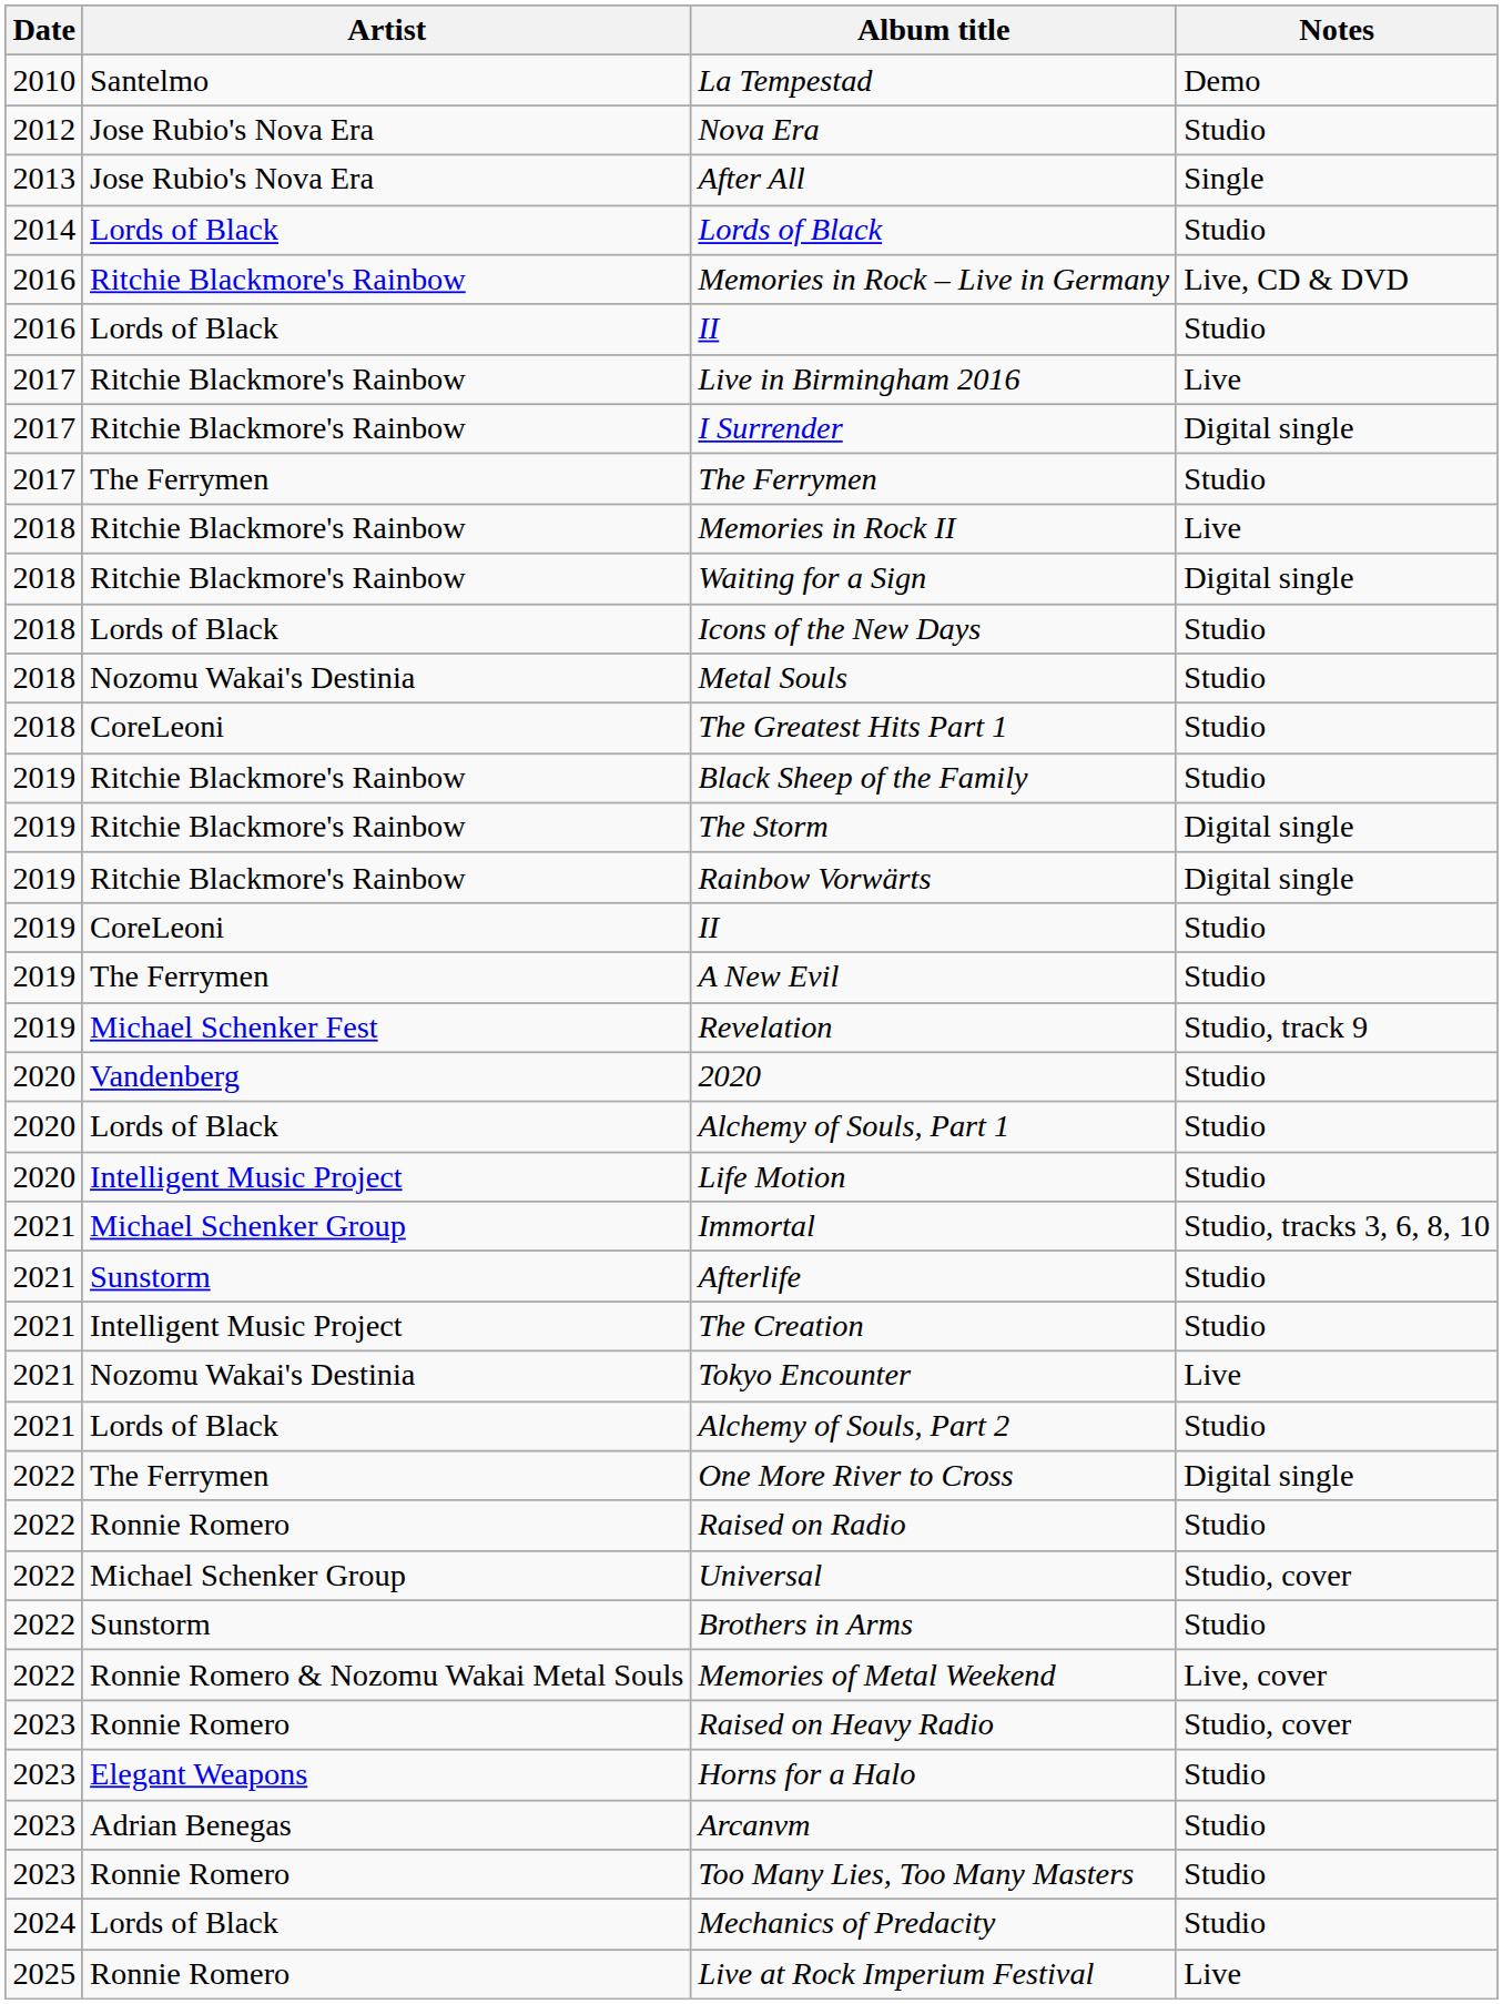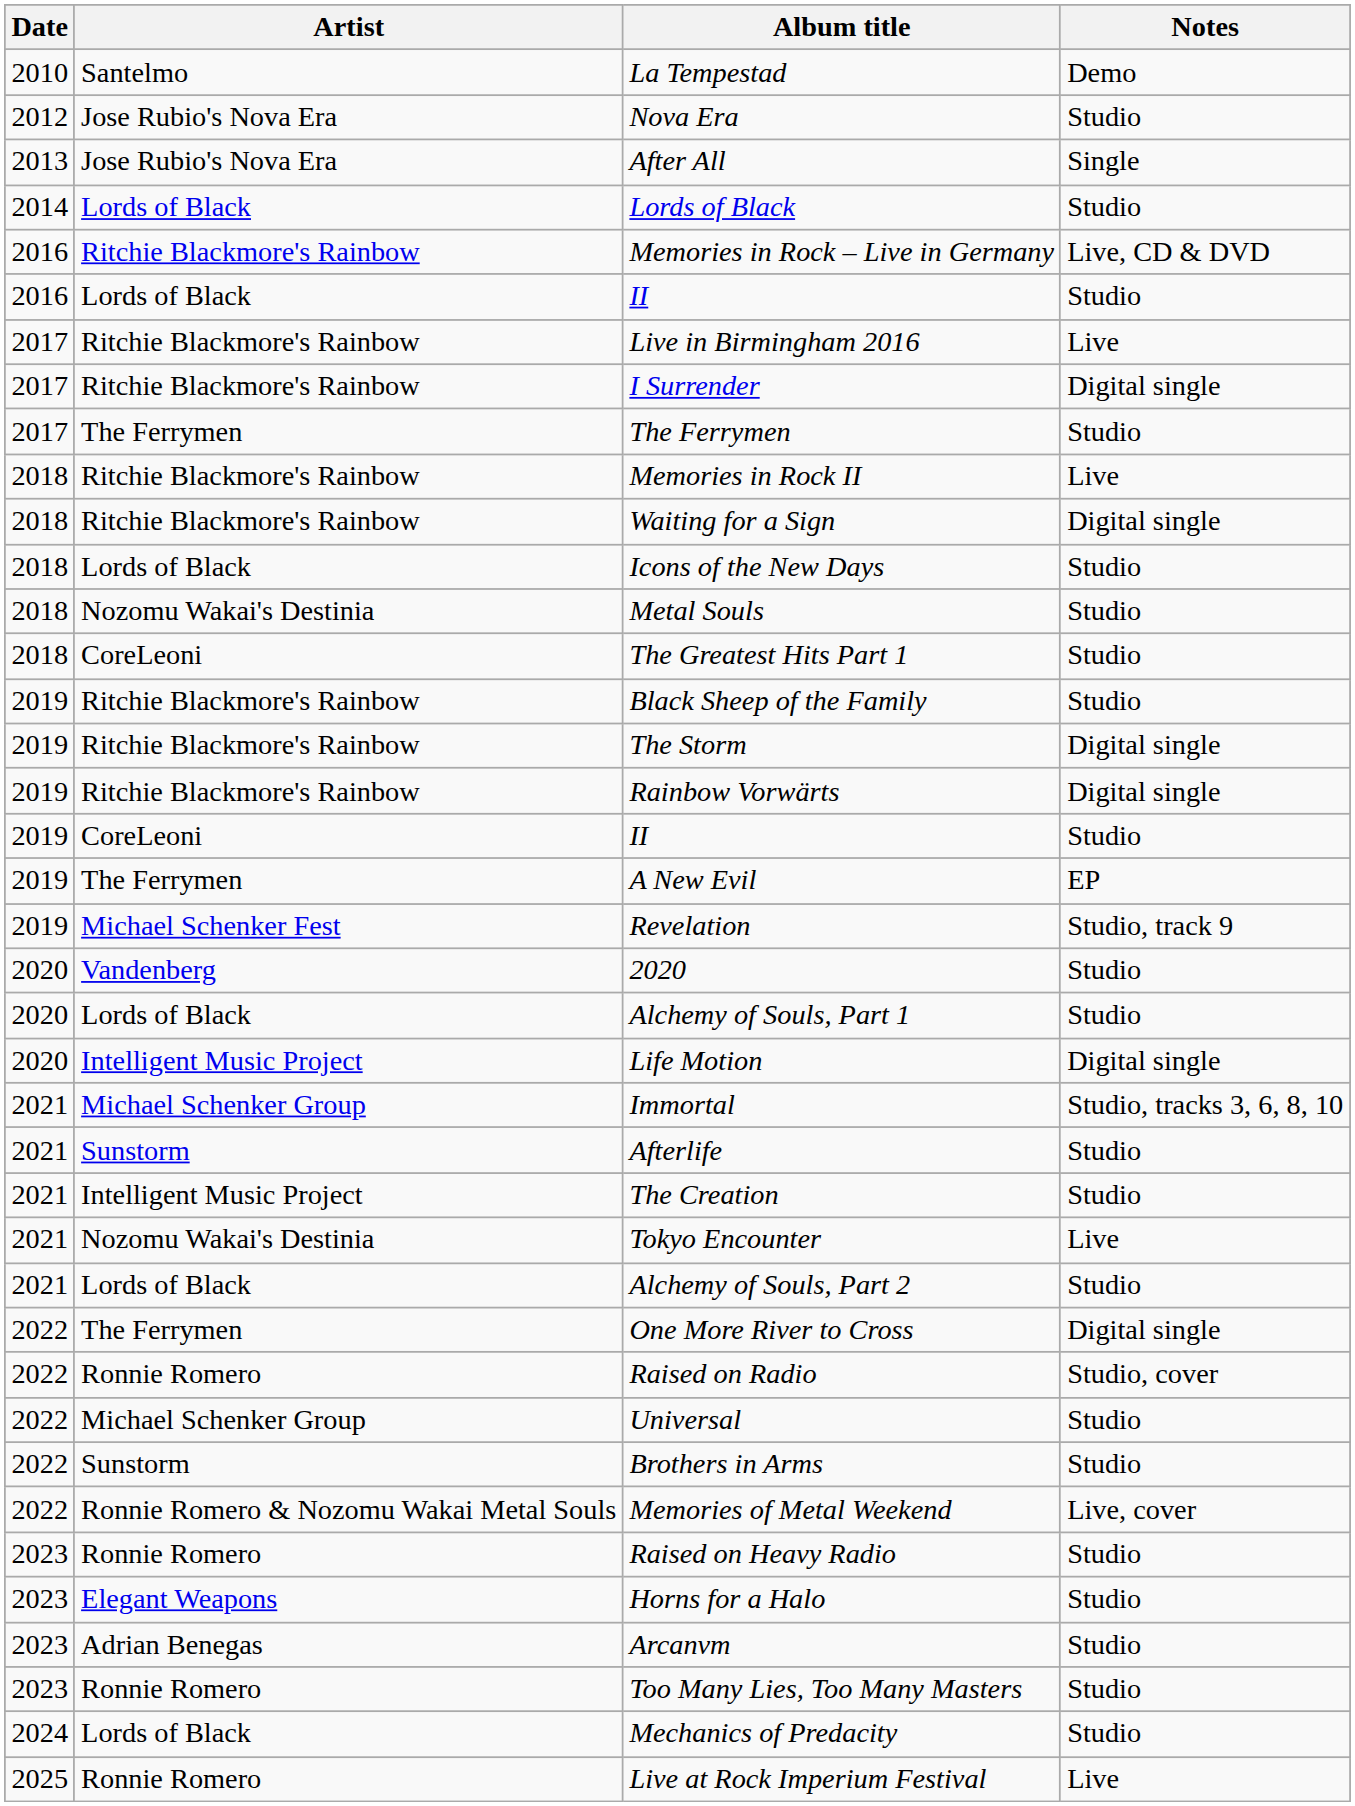A New Evil | Notes: Studio -> EP
Life Motion | Notes: Studio -> Digital single
Raised on Radio | Notes: Studio -> Studio, cover
Universal | Notes: Studio, cover -> Studio
Raised on Heavy Radio | Notes: Studio, cover -> Studio
